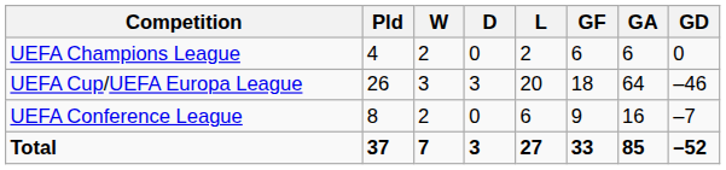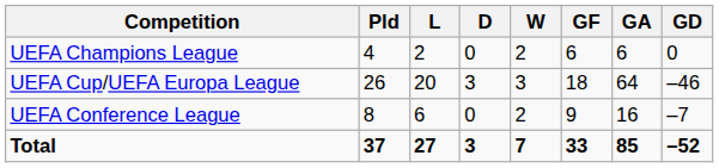columns swapped: W <-> L
